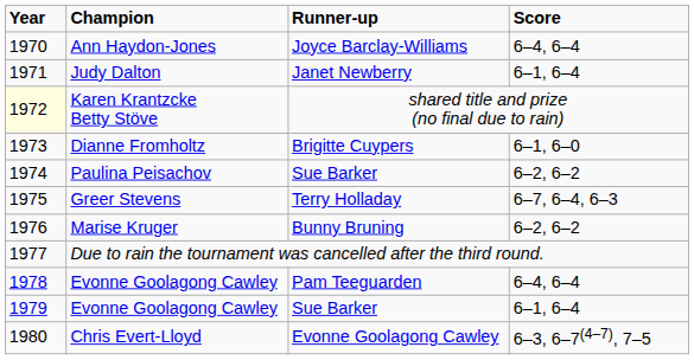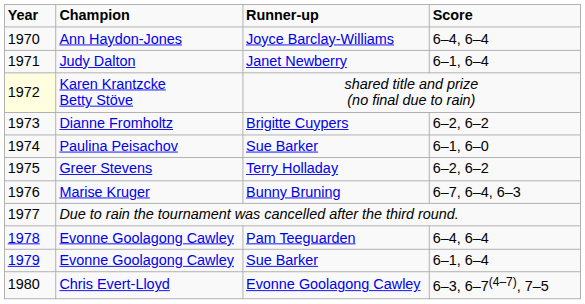Dianne Fromholtz | Score: 6–1, 6–0 -> 6–2, 6–2
Paulina Peisachov | Score: 6–2, 6–2 -> 6–1, 6–0
Greer Stevens | Score: 6–7, 6–4, 6–3 -> 6–2, 6–2
Marise Kruger | Score: 6–2, 6–2 -> 6–7, 6–4, 6–3
